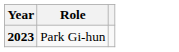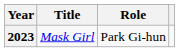+ column: Title | Mask Girl
